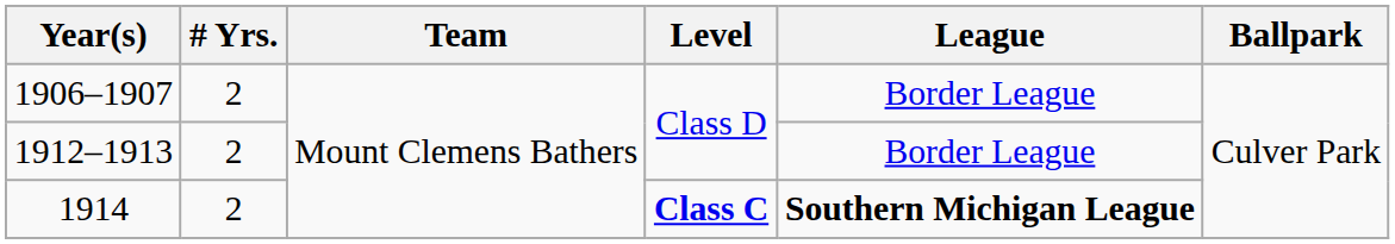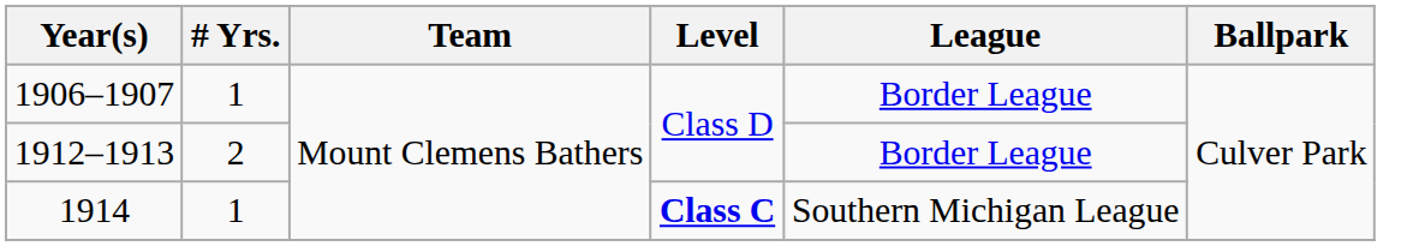1906–1907 | # Yrs.: 2 -> 1
1914 | # Yrs.: 2 -> 1
1914 | League: bold -> normal
